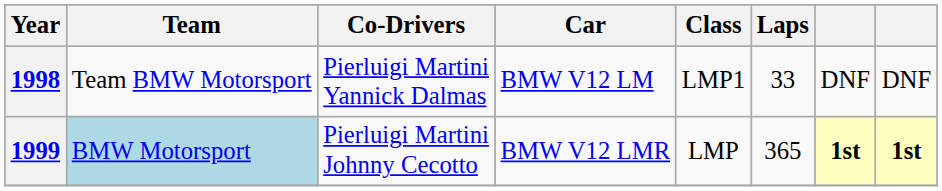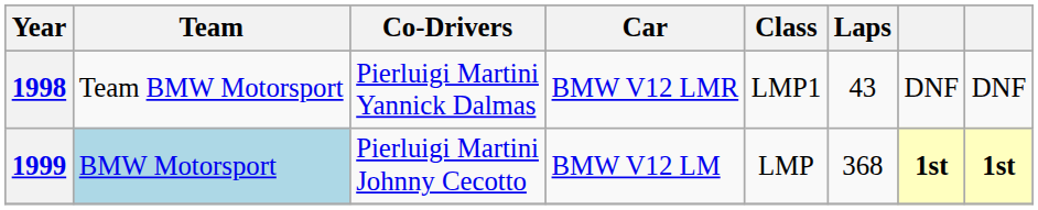1998 | Car: BMW V12 LM -> BMW V12 LMR
1998 | Laps: 33 -> 43
1999 | Car: BMW V12 LMR -> BMW V12 LM
1999 | Laps: 365 -> 368
